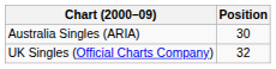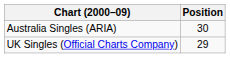UK Singles (Official Charts Company) | Position: 32 -> 29
